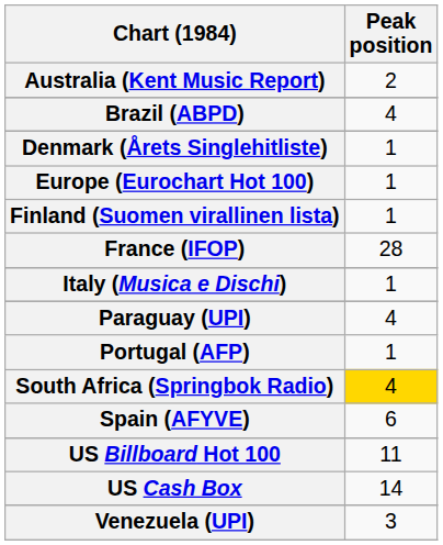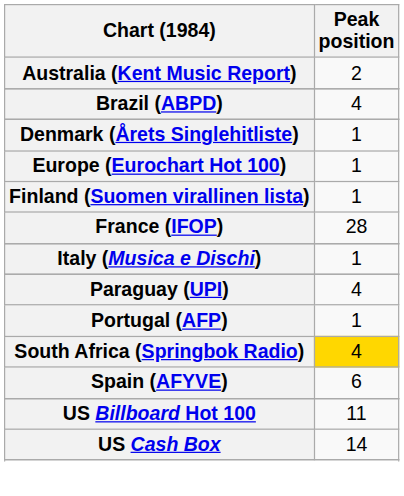- row: Venezuela (UPI) | 3
